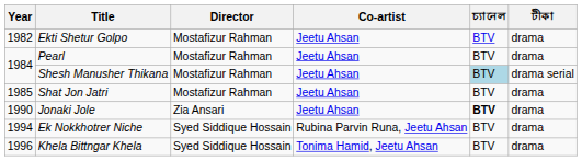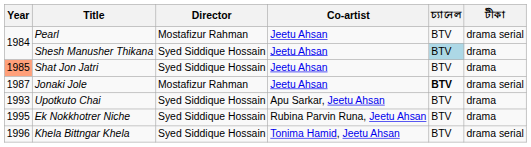- row: 1982 | Ekti Shetur Golpo | Mostafizur Rahman | Jeetu Ahsan | BTV | drama
Pearl | টীকা: drama -> drama serial
Shesh Manusher Thikana | Director: Mostafizur Rahman -> Syed Siddique Hossain
Shesh Manusher Thikana | টীকা: drama serial -> drama
Shat Jon Jatri | Year: no background -> lightsalmon background
Shat Jon Jatri | Director: Mostafizur Rahman -> Syed Siddique Hossain
Jonaki Jole | Year: 1990 -> 1987
Jonaki Jole | Director: Zia Ansari -> Mostafizur Rahman
Jonaki Jole | টীকা: drama -> drama serial
+ row: 1993 | Upotkuto Chai | Syed Siddique Hossain | Apu Sarkar, Jeetu Ahsan | BTV | drama
Ek Nokkhotrer Niche | Year: 1994 -> 1995
Khela Bittngar Khela | টীকা: drama -> drama serial
